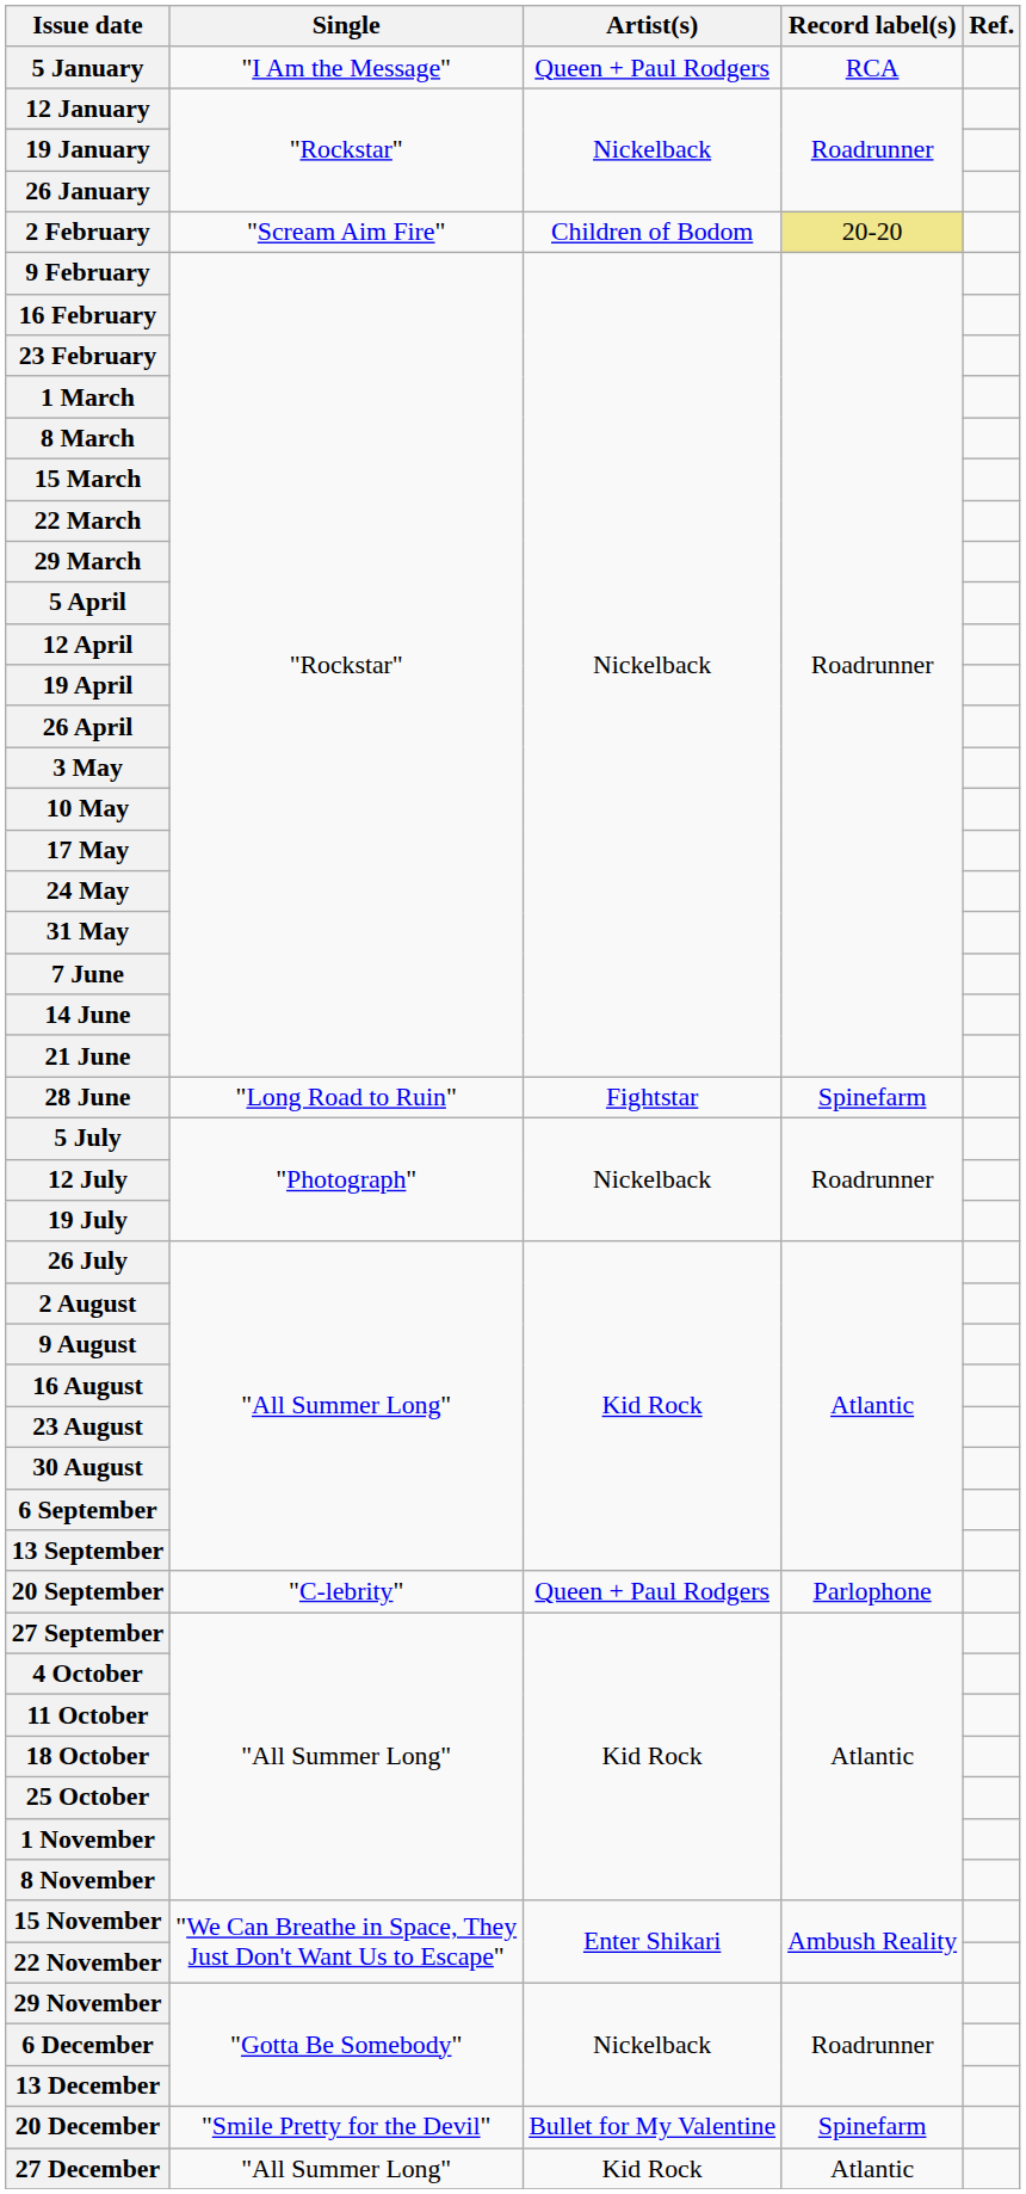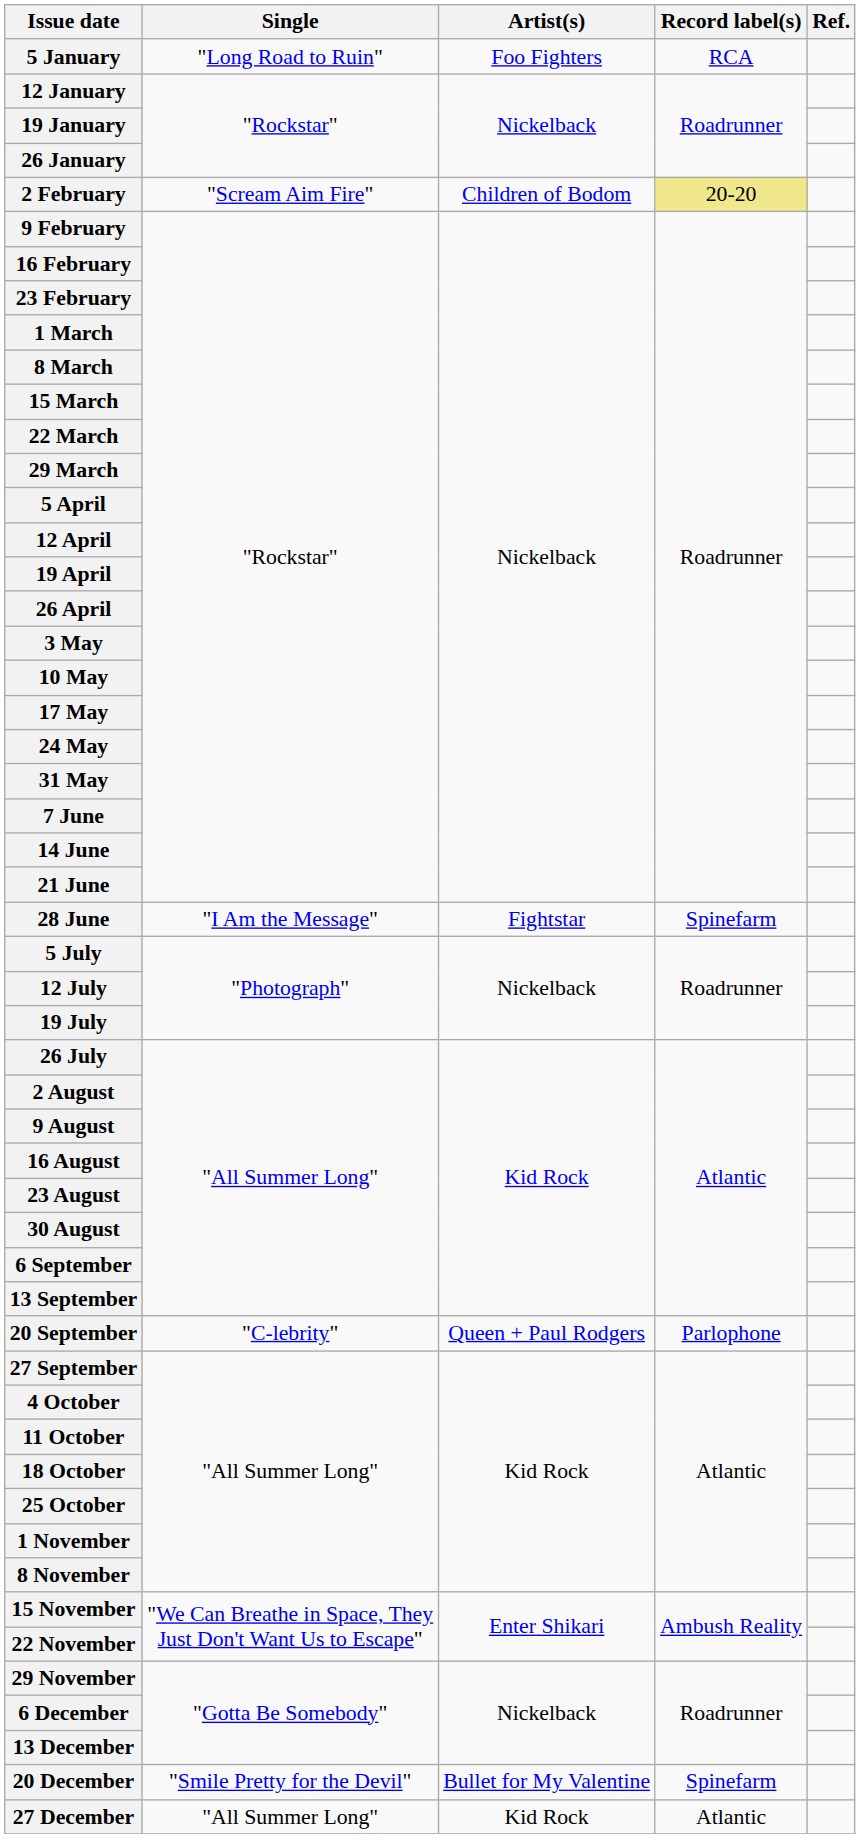5 January | Single: "I Am the Message" -> "Long Road to Ruin"
5 January | Artist(s): Queen + Paul Rodgers -> Foo Fighters
28 June | Single: "Long Road to Ruin" -> "I Am the Message"
